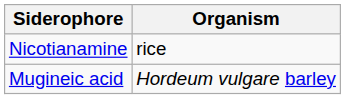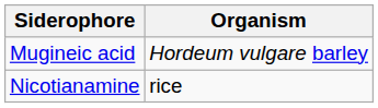rows swapped: Mugineic acid <-> Nicotianamine
